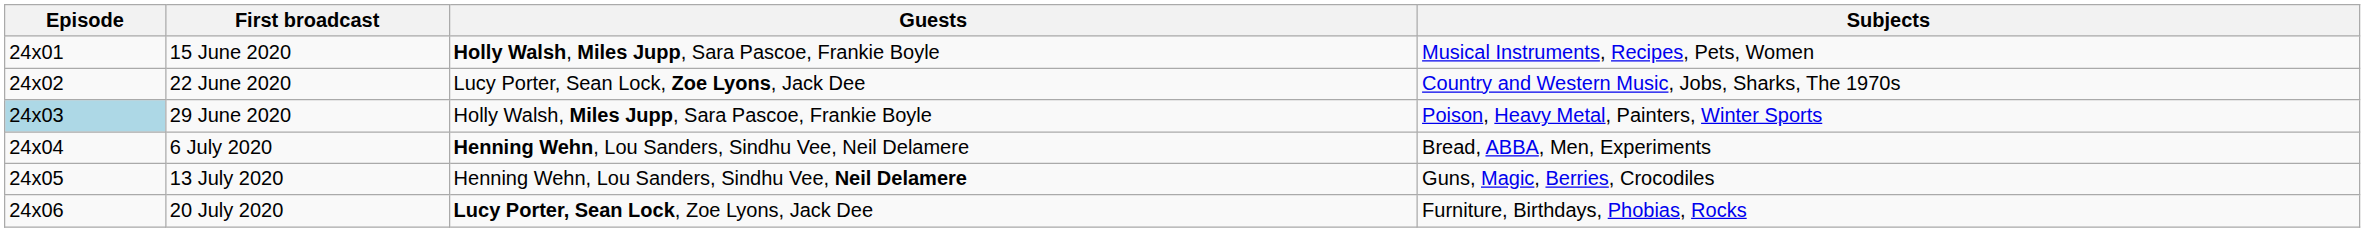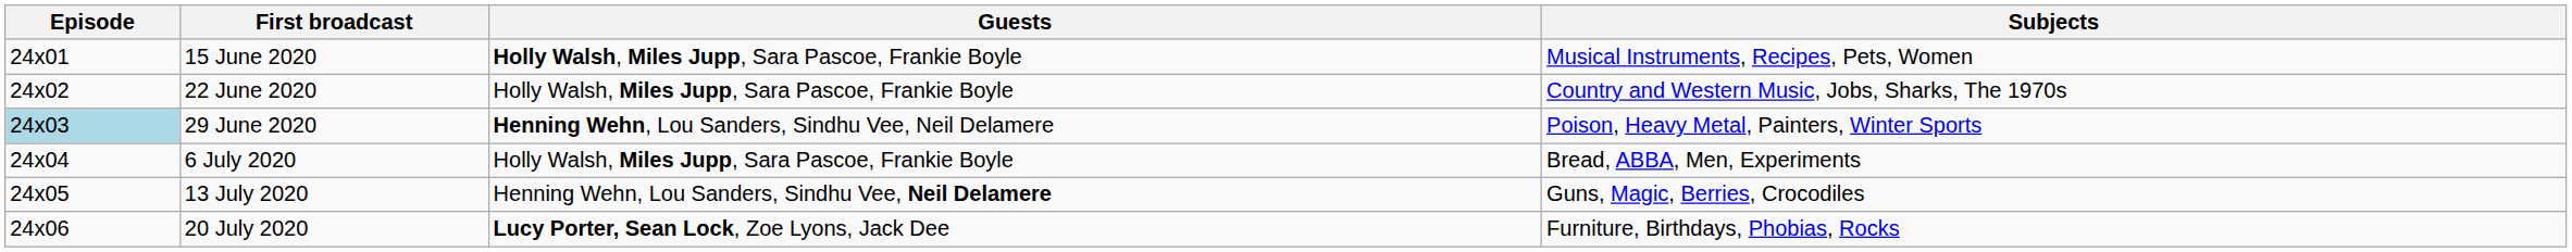22 June 2020 | Guests: Lucy Porter, Sean Lock, Zoe Lyons, Jack Dee -> Holly Walsh, Miles Jupp, Sara Pascoe, Frankie Boyle
29 June 2020 | Guests: Holly Walsh, Miles Jupp, Sara Pascoe, Frankie Boyle -> Henning Wehn, Lou Sanders, Sindhu Vee, Neil Delamere
6 July 2020 | Guests: Henning Wehn, Lou Sanders, Sindhu Vee, Neil Delamere -> Holly Walsh, Miles Jupp, Sara Pascoe, Frankie Boyle
